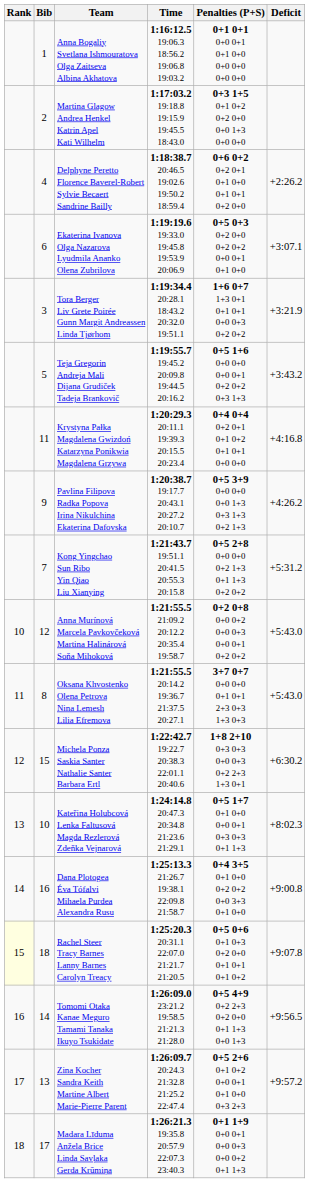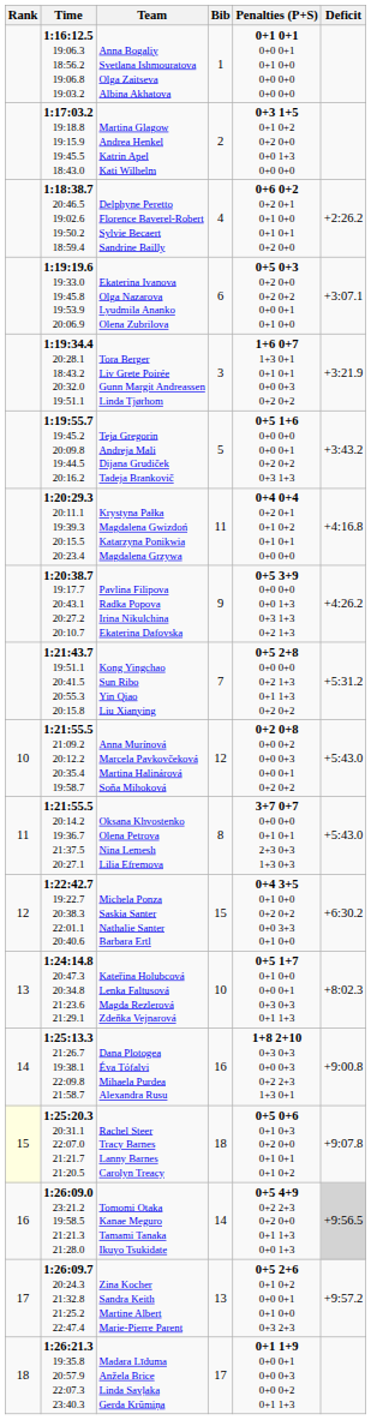columns swapped: Bib <-> Time
Michela Ponza Saskia Santer Nathalie Santer Barbara Ertl | Penalties (P+S): 1+8 2+10 0+3 0+3 0+0 0+3 0+2 2+3 1+3 0+1 -> 0+4 3+5 0+1 0+0 0+2 0+2 0+0 3+3 0+1 0+0
Dana Plotogea Éva Tófalvi Mihaela Purdea Alexandra Rusu | Penalties (P+S): 0+4 3+5 0+1 0+0 0+2 0+2 0+0 3+3 0+1 0+0 -> 1+8 2+10 0+3 0+3 0+0 0+3 0+2 2+3 1+3 0+1
Tomomi Otaka Kanae Meguro Tamami Tanaka Ikuyo Tsukidate | Deficit: no background -> lightgrey background
